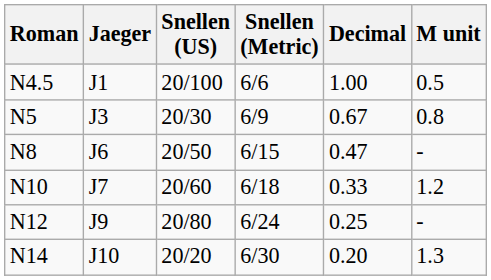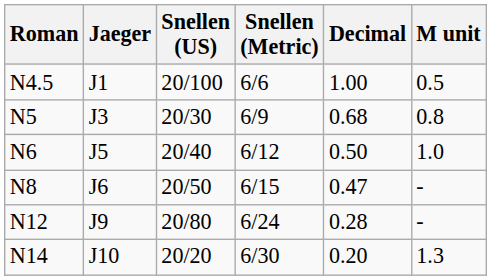N5 | Decimal: 0.67 -> 0.68
+ row: N6 | J5 | 20/40 | 6/12 | 0.50 | 1.0
- row: N10 | J7 | 20/60 | 6/18 | 0.33 | 1.2
N12 | Decimal: 0.25 -> 0.28
